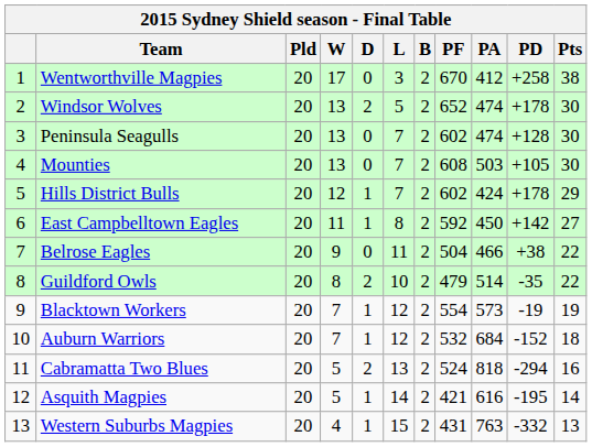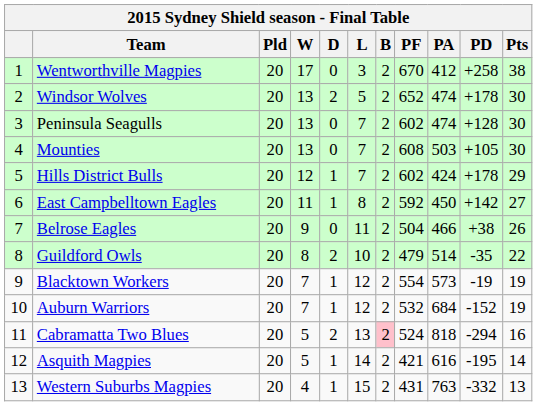Belrose Eagles | Pts: 22 -> 26
Auburn Warriors | Pts: 18 -> 19
Cabramatta Two Blues | B: no background -> pink background
